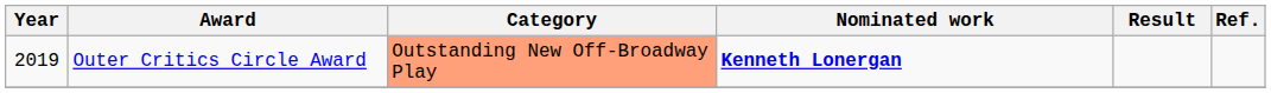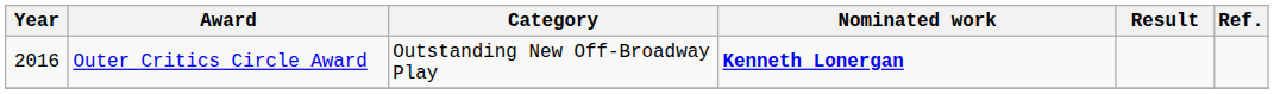Outer Critics Circle Award | Year: 2019 -> 2016
Outer Critics Circle Award | Category: lightsalmon background -> no background
